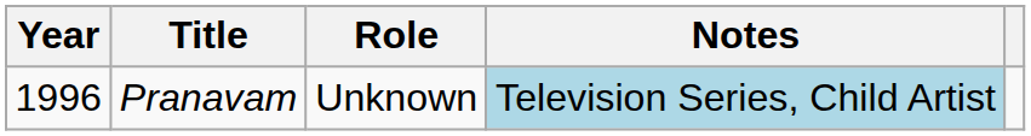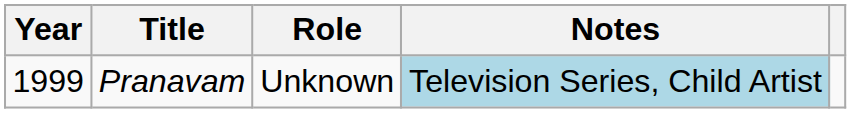Pranavam | Year: 1996 -> 1999
